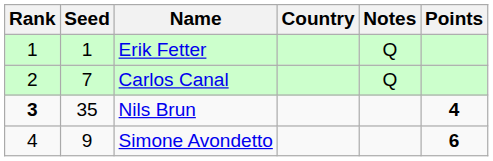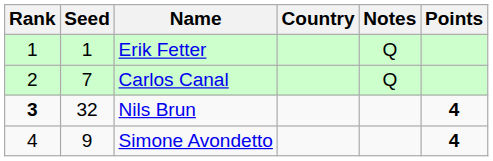Nils Brun | Seed: 35 -> 32
Simone Avondetto | Points: 6 -> 4
